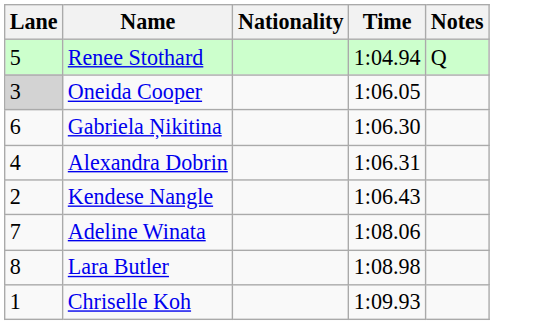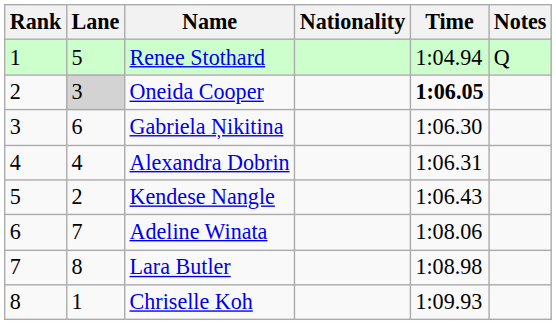+ column: Rank | 1 | 2 | 3 | 4 | 5 | 6 | 7 | 8
Oneida Cooper | Time: normal -> bold
